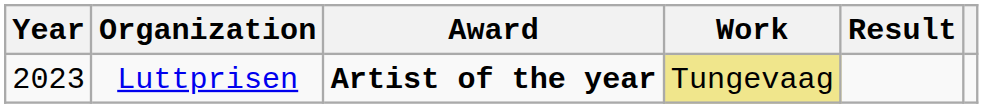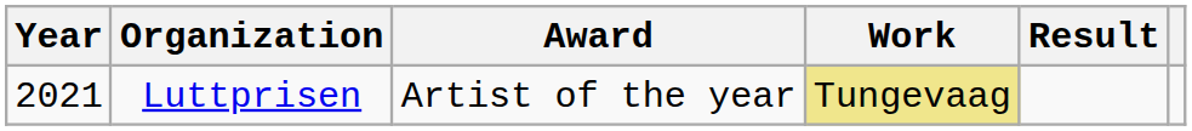Luttprisen | Year: 2023 -> 2021
Luttprisen | Award: bold -> normal
